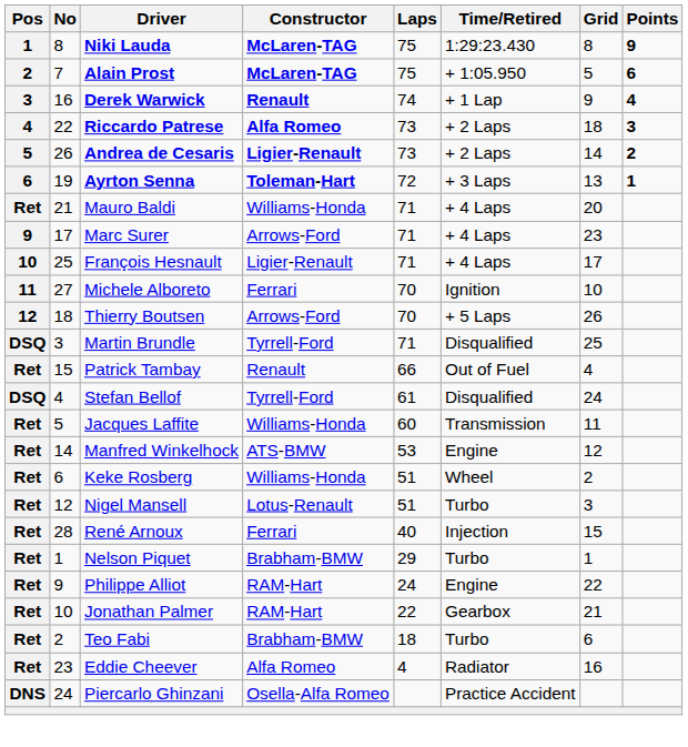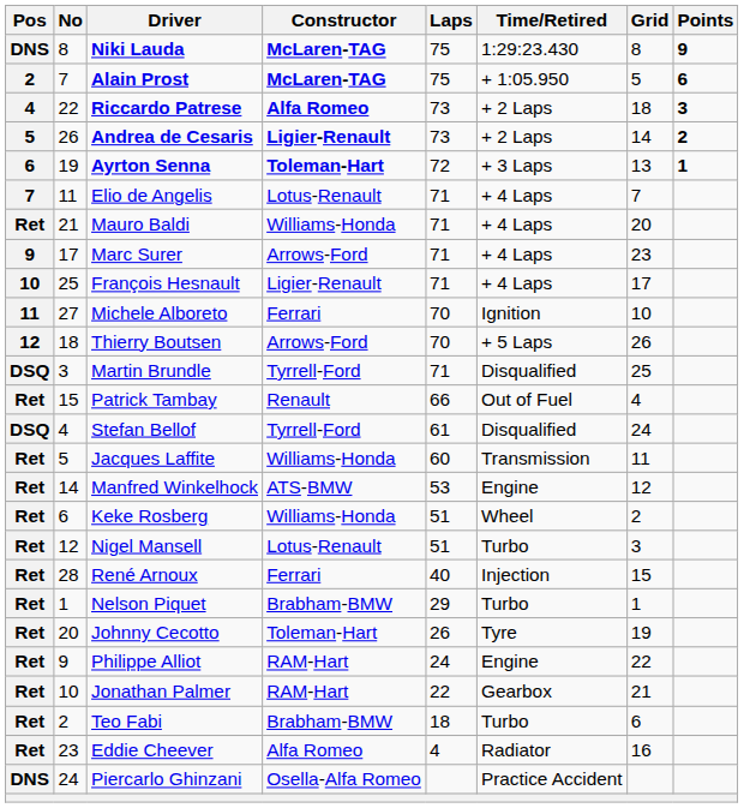Niki Lauda | Pos: 1 -> DNS
- row: 3 | 16 | Derek Warwick | Renault | 74 | + 1 Lap | 9 | 4
+ row: 7 | 11 | Elio de Angelis | Lotus-Renault | 71 | + 4 Laps | 7
+ row: Ret | 20 | Johnny Cecotto | Toleman-Hart | 26 | Tyre | 19
